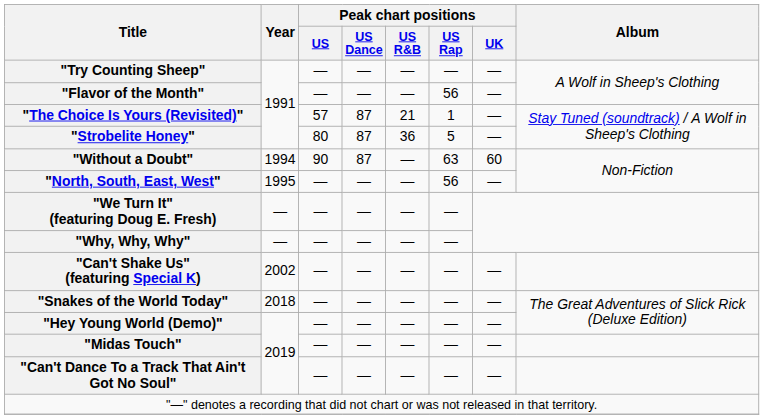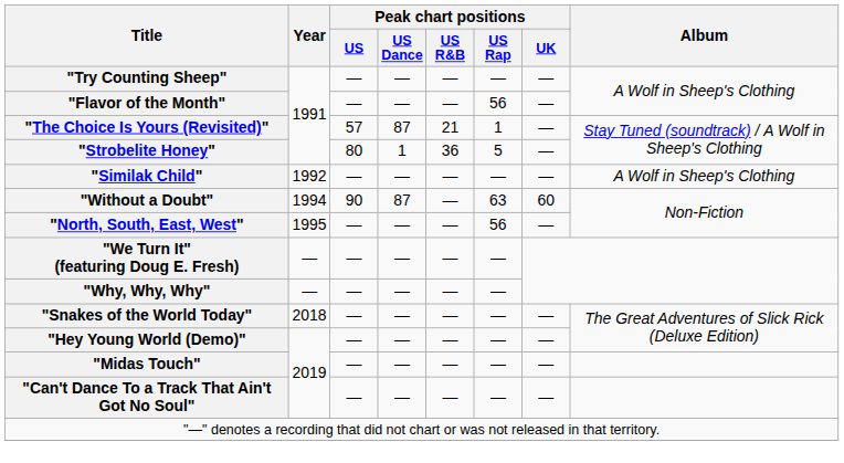"Strobelite Honey" | Peak chart positions / US Dance: 87 -> 1
+ row: "Similak Child" | 1992 | — | — | — | — | — | A Wolf in Sheep's Clothing
- row: "Can't Shake Us" (featuring Special K) | 2002 | — | — | — | — | —
